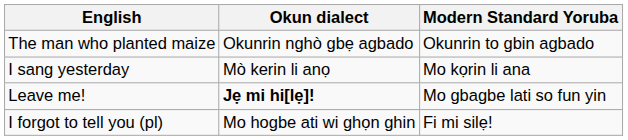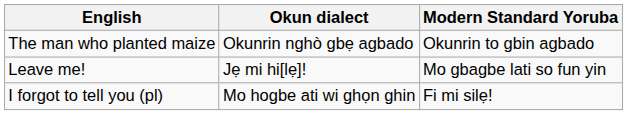- row: I sang yesterday | Mò kerin li anọ | Mo kọrin li ana
Leave me! | Okun dialect: bold -> normal
